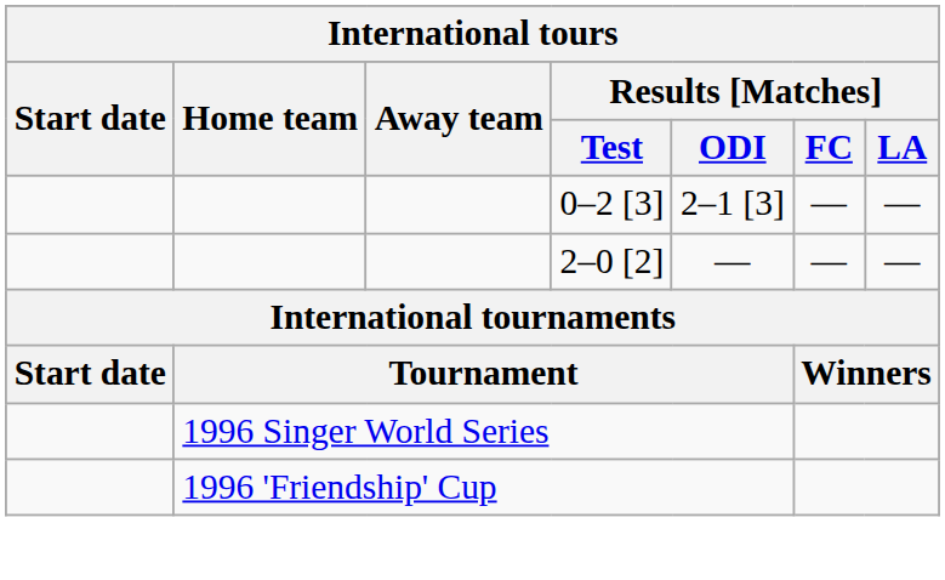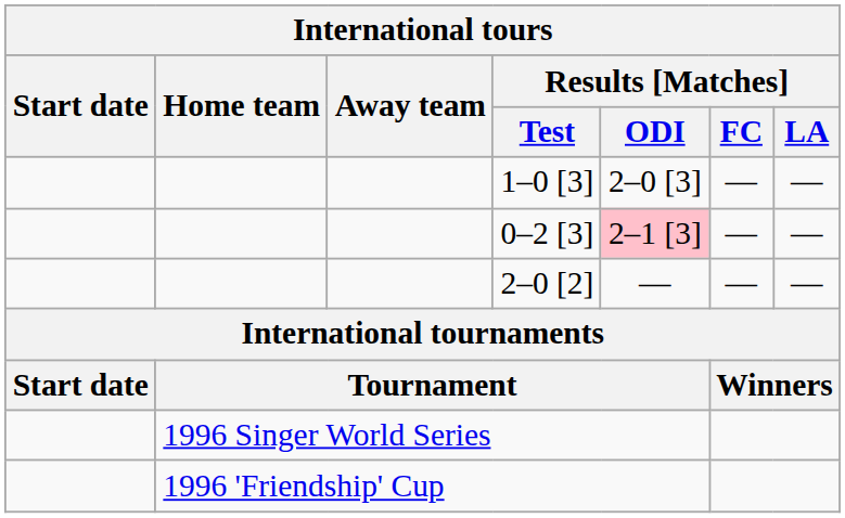+ row: 1–0 [3] | 2–0 [3] | — | —
0–2 [3] | Results [Matches] / ODI: no background -> pink background
